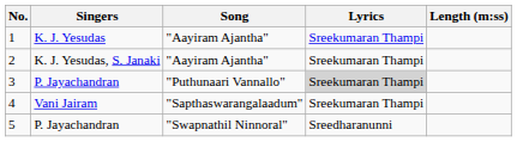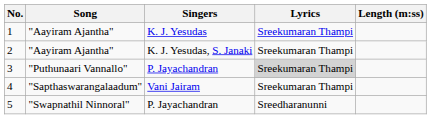columns swapped: Song <-> Singers
